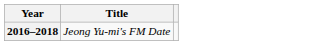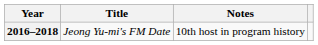+ column: Notes | 10th host in program history
